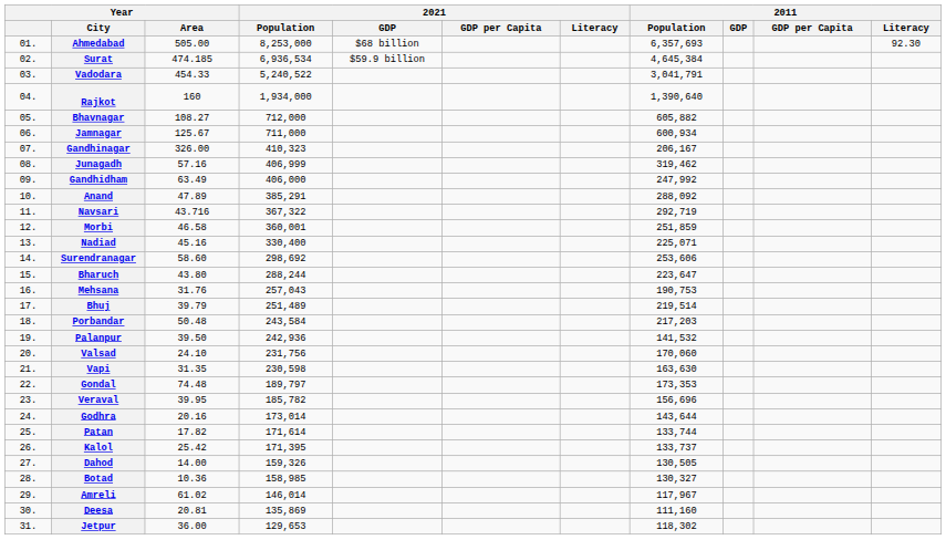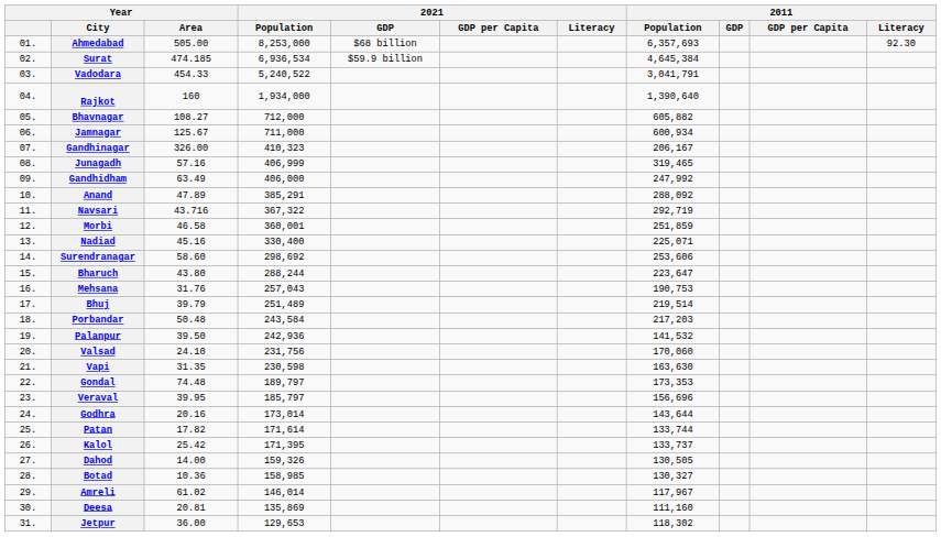Junagadh | 2011 / Population: 319,462 -> 319,465
Veraval | 2021 / Population: 185,782 -> 185,797
